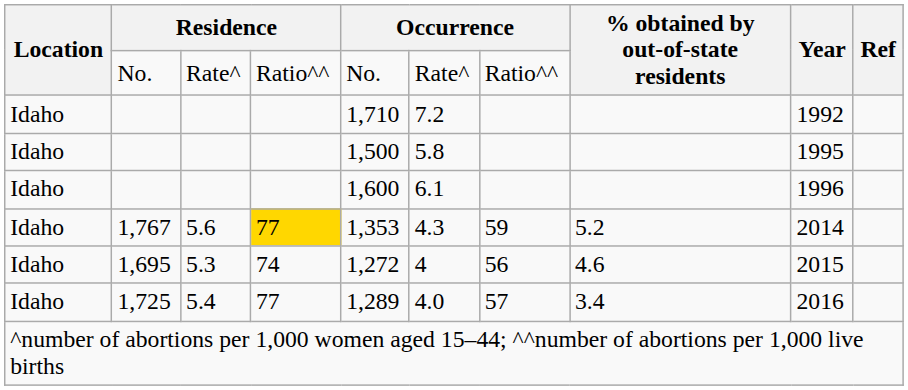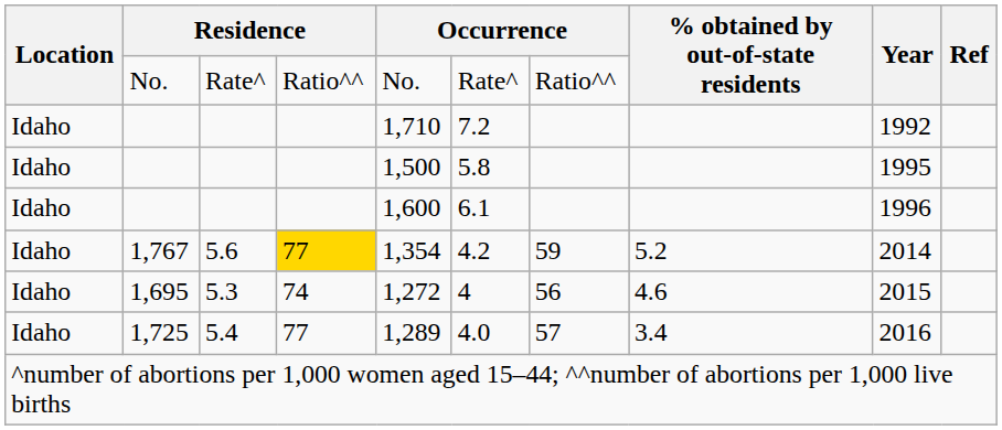1,767 | column 5: 1,353 -> 1,354
1,767 | column 6: 4.3 -> 4.2
